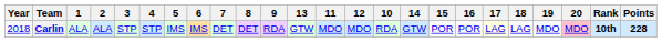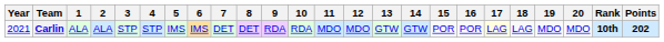columns swapped: 10 <-> 13
Carlin | Year: 2018 -> 2021
Carlin | 20: pink background -> no background
Carlin | Points: 228 -> 202
